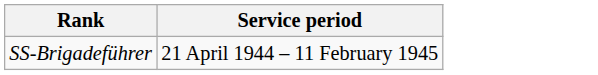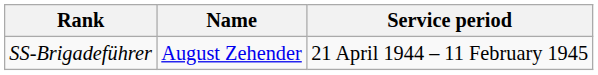+ column: Name | August Zehender
